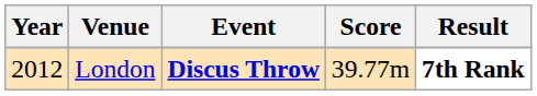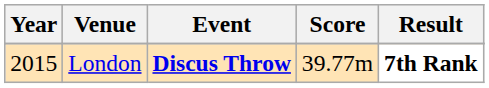London | Year: 2012 -> 2015
